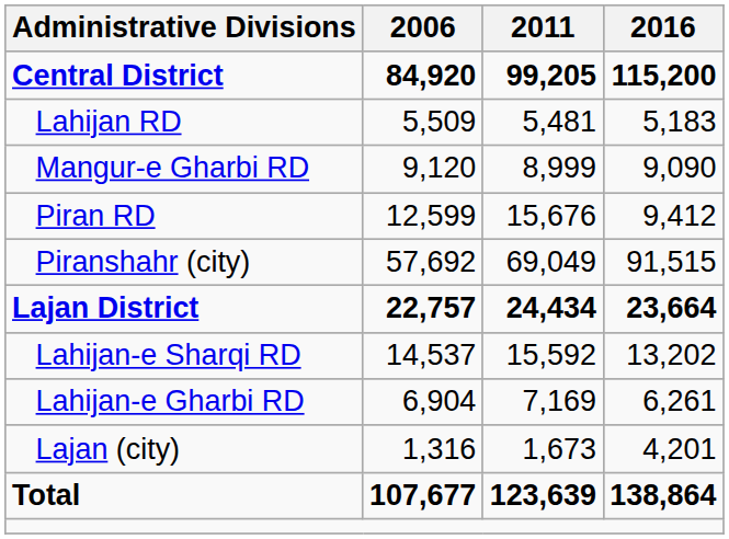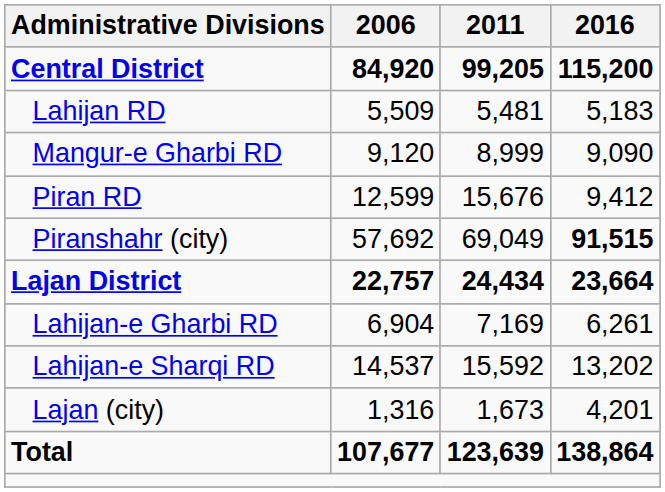Piranshahr (city) | 2016: normal -> bold
rows swapped: Lahijan-e Gharbi RD <-> Lahijan-e Sharqi RD
